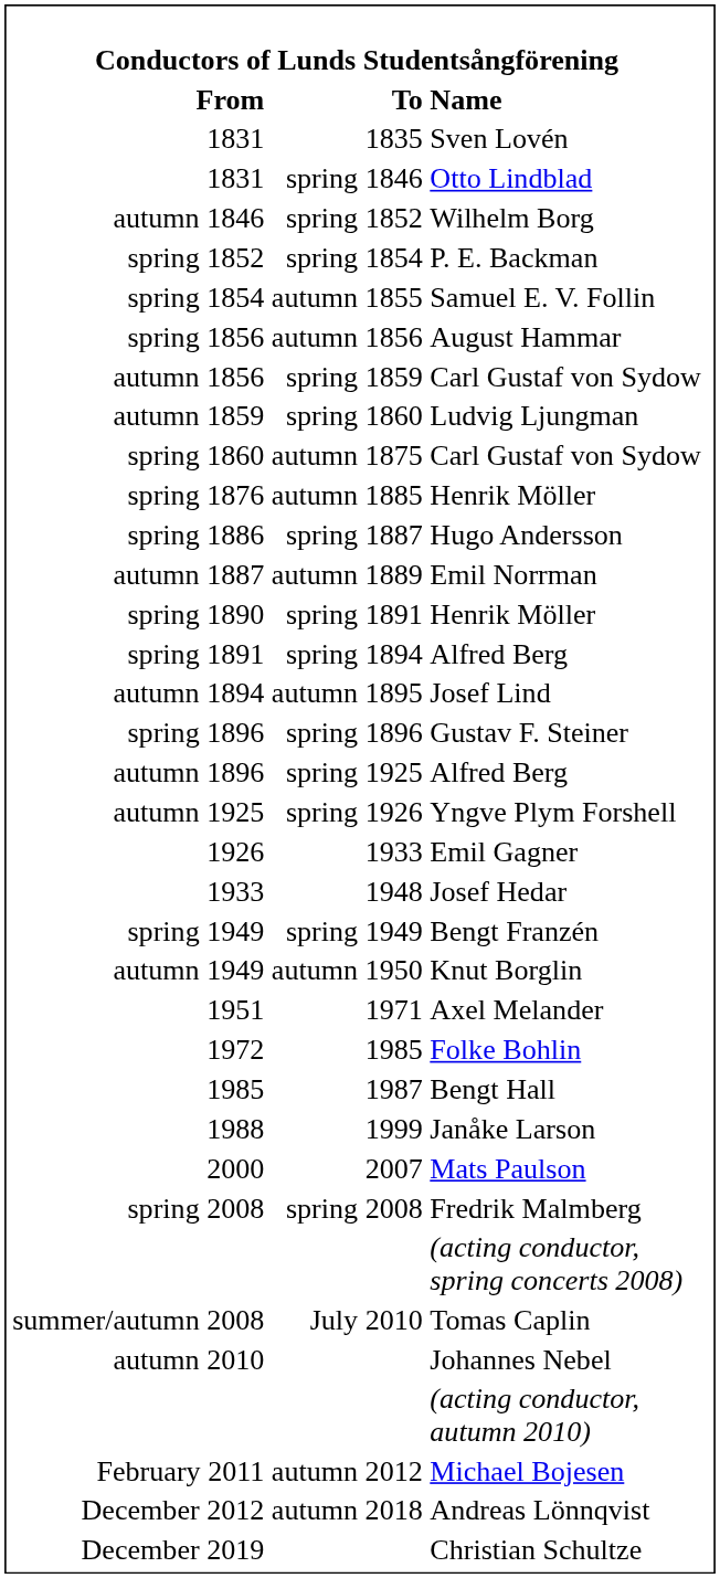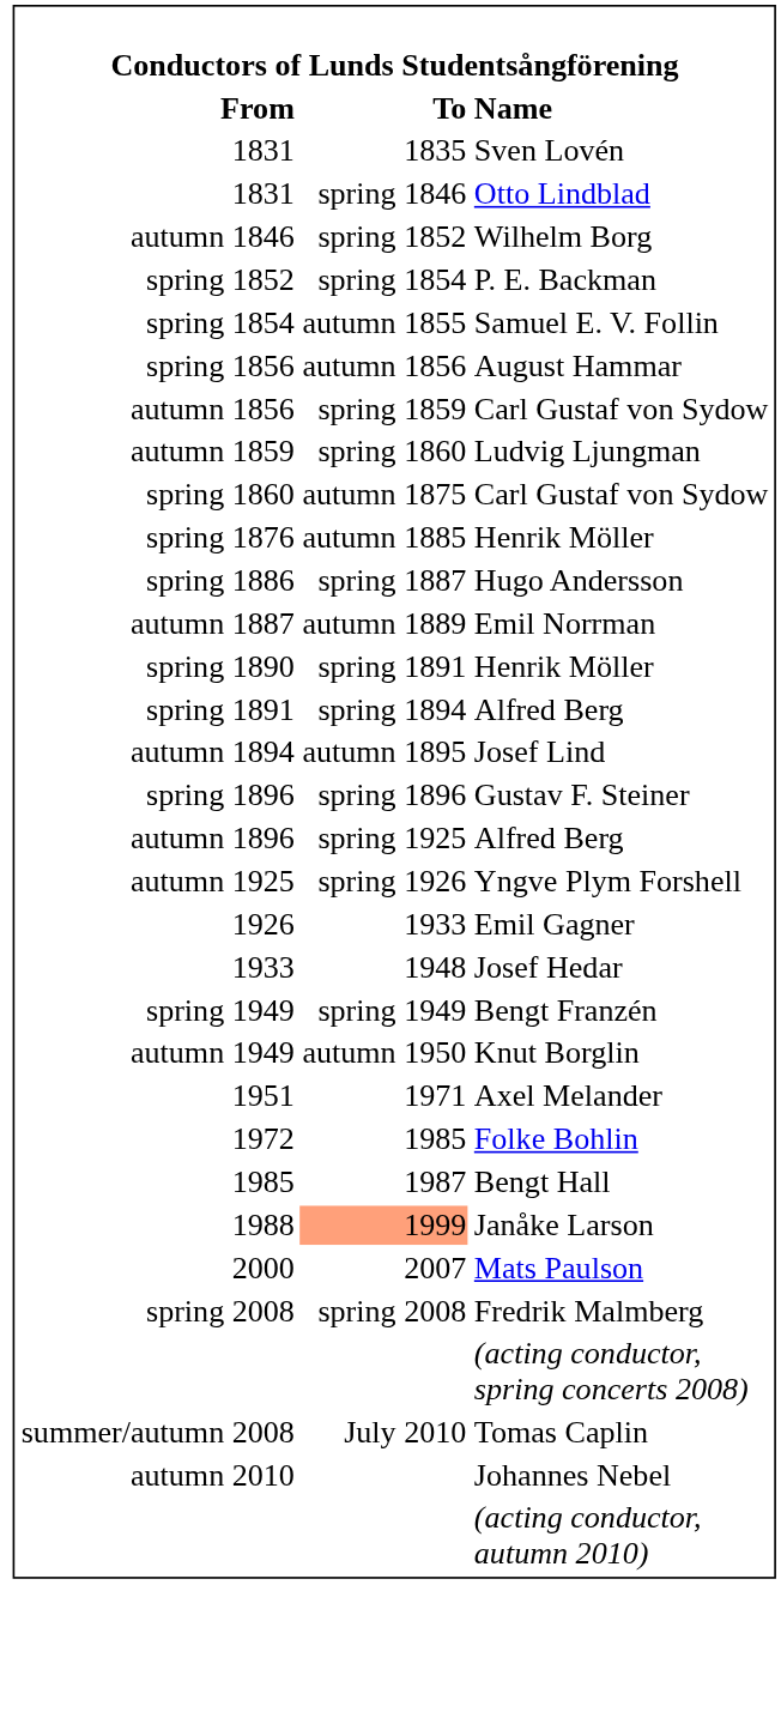1988 | Conductors of Lunds Studentsångförening / To: no background -> lightsalmon background
- row: February 2011 | autumn 2012 | Michael Bojesen
- row: December 2012 | autumn 2018 | Andreas Lönnqvist
- row: December 2019 | Christian Schultze
